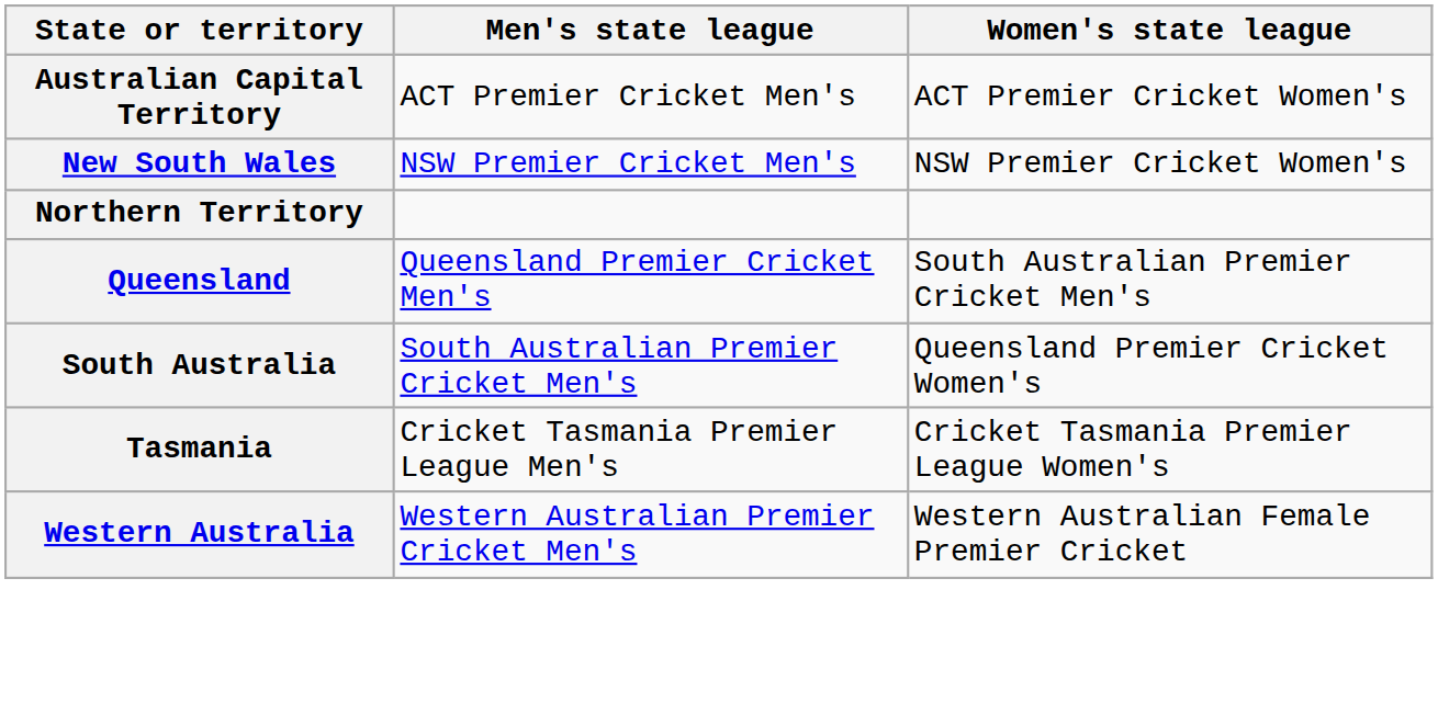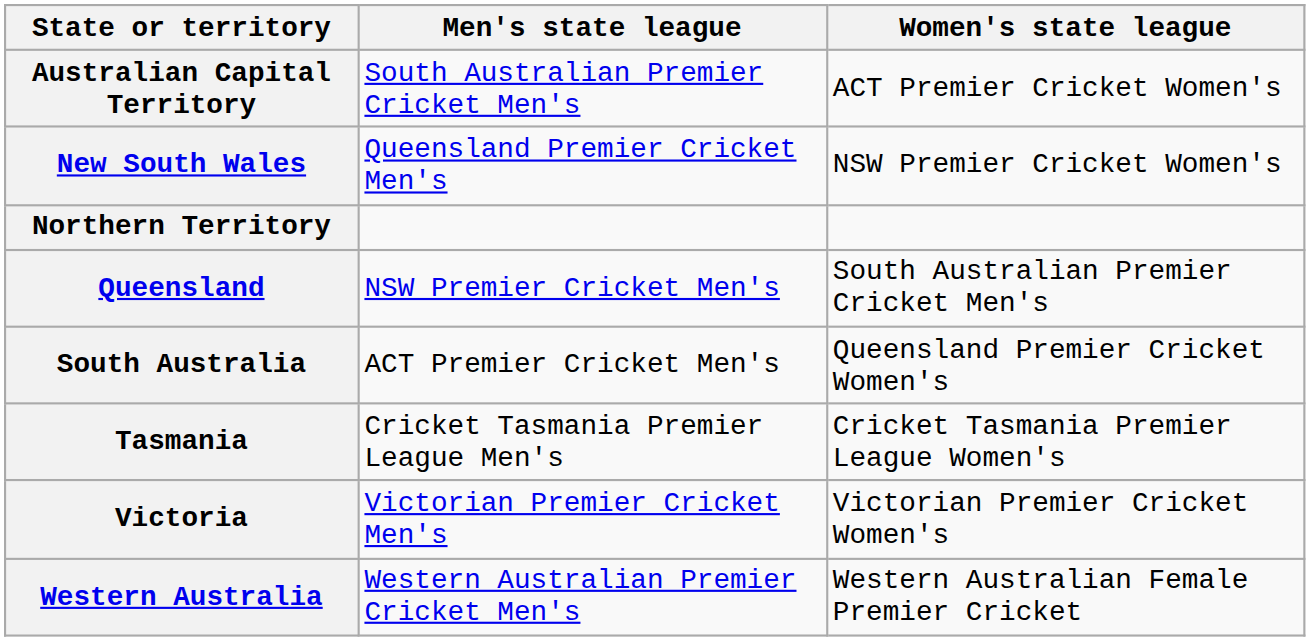Australian Capital Territory | Men's state league: ACT Premier Cricket Men's -> South Australian Premier Cricket Men's
New South Wales | Men's state league: NSW Premier Cricket Men's -> Queensland Premier Cricket Men's
Queensland | Men's state league: Queensland Premier Cricket Men's -> NSW Premier Cricket Men's
South Australia | Men's state league: South Australian Premier Cricket Men's -> ACT Premier Cricket Men's
+ row: Victoria | Victorian Premier Cricket Men's | Victorian Premier Cricket Women's
